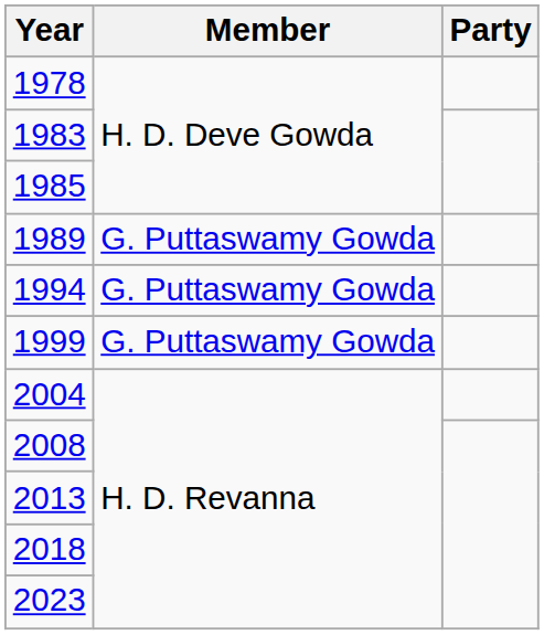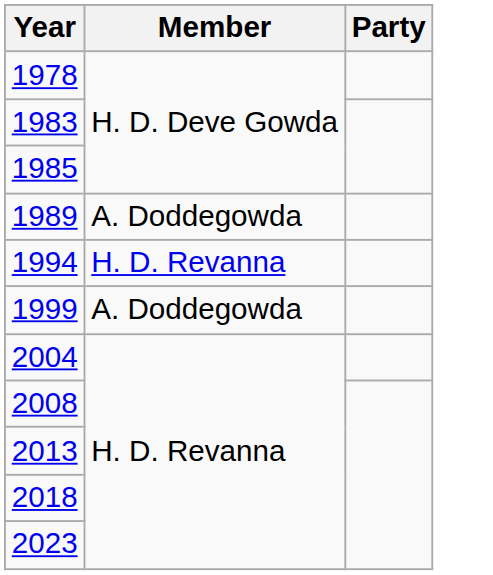1989 | Member: G. Puttaswamy Gowda -> A. Doddegowda
1994 | Member: G. Puttaswamy Gowda -> H. D. Revanna
1999 | Member: G. Puttaswamy Gowda -> A. Doddegowda
